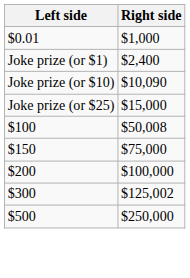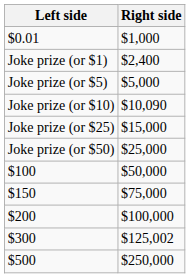+ row: Joke prize (or $5) | $5,000
+ row: Joke prize (or $50) | $25,000
$100 | Right side: $50,008 -> $50,000
